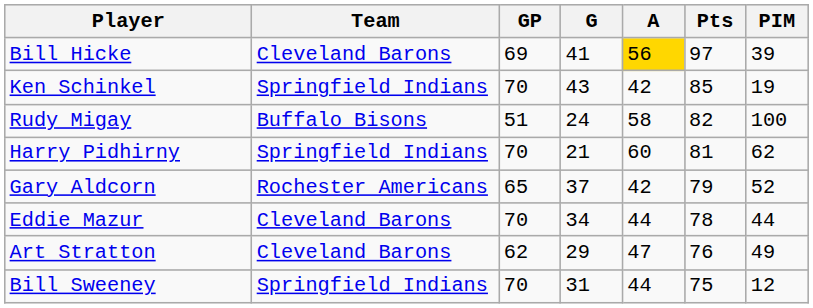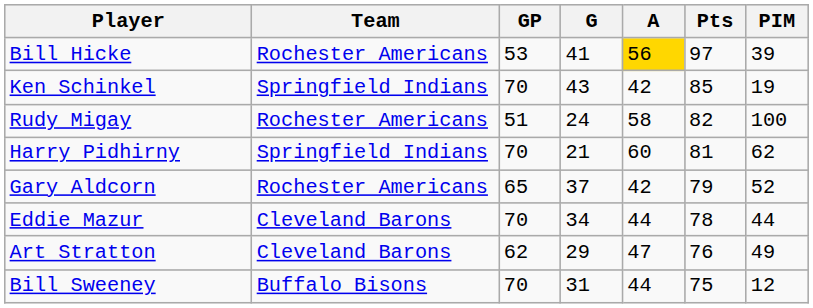Bill Hicke | Team: Cleveland Barons -> Rochester Americans
Bill Hicke | GP: 69 -> 53
Rudy Migay | Team: Buffalo Bisons -> Rochester Americans
Bill Sweeney | Team: Springfield Indians -> Buffalo Bisons
